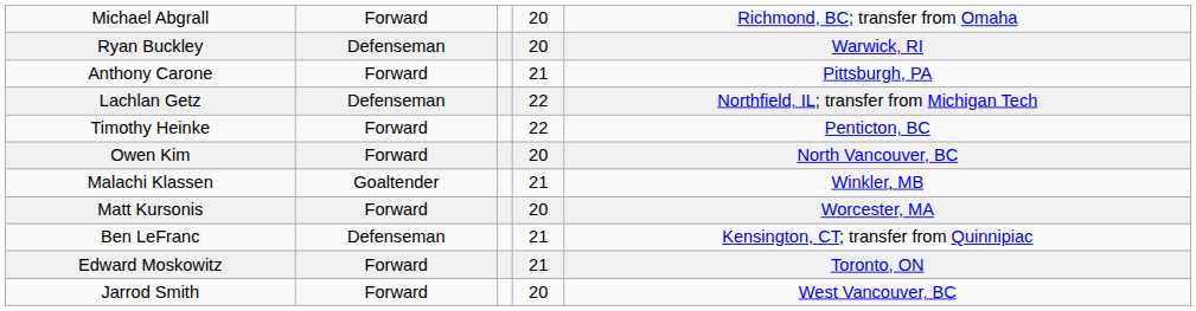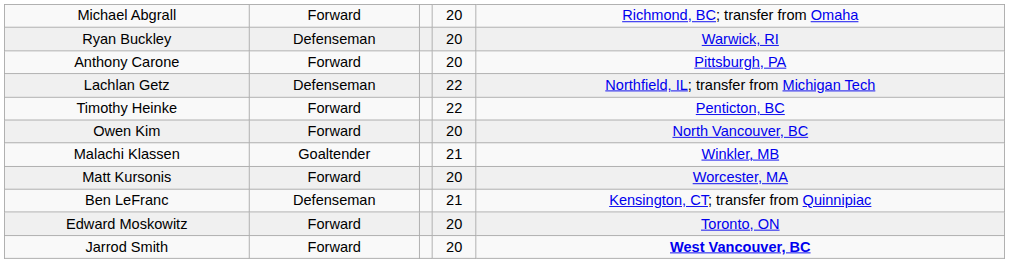Anthony Carone | column 4: 21 -> 20
Edward Moskowitz | column 4: 21 -> 20
Jarrod Smith | column 5: normal -> bold
